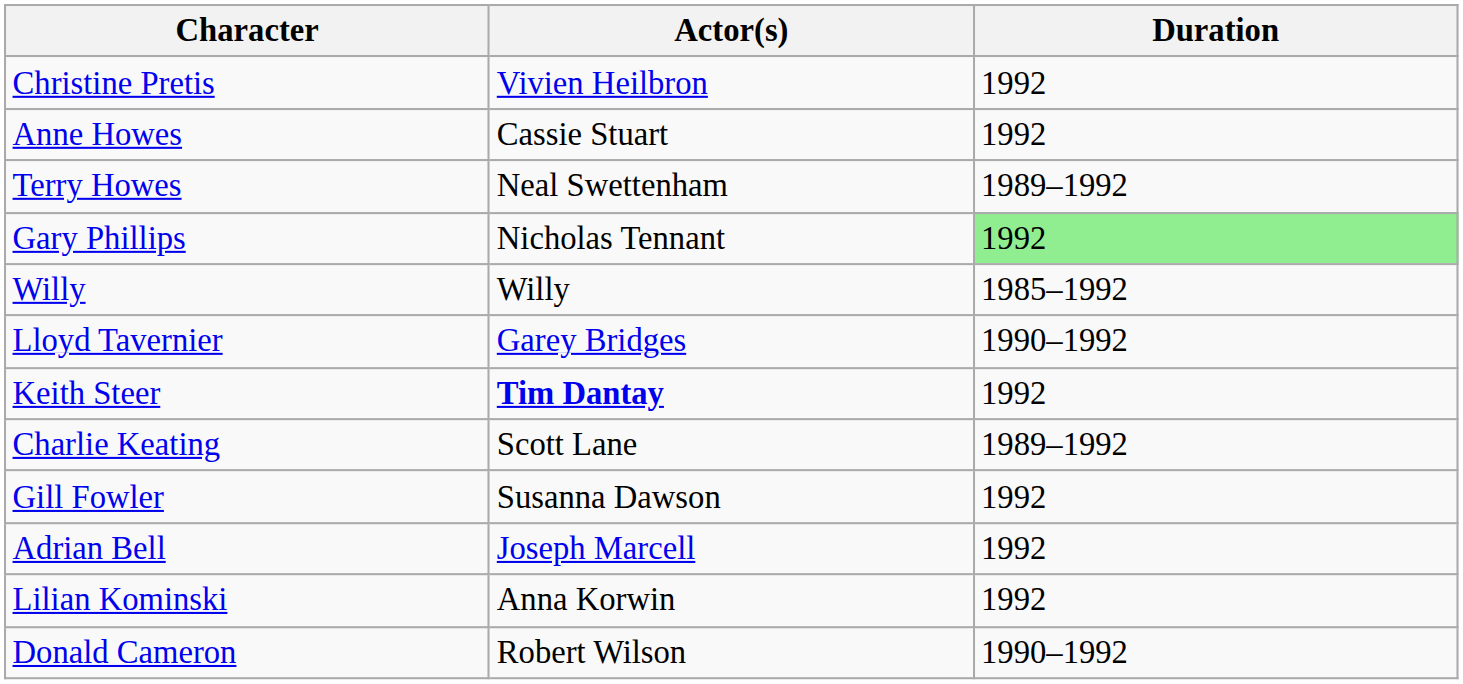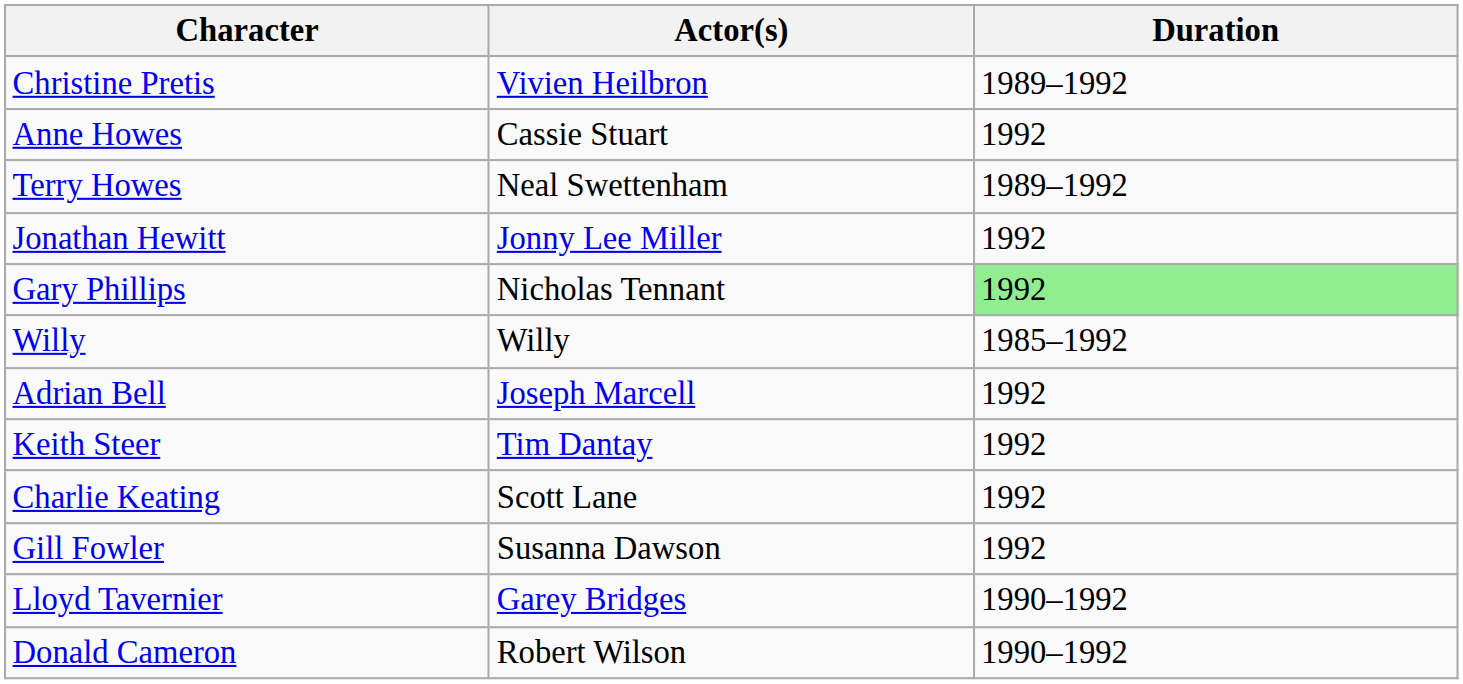Christine Pretis | Duration: 1992 -> 1989–1992
+ row: Jonathan Hewitt | Jonny Lee Miller | 1992
rows swapped: Lloyd Tavernier <-> Adrian Bell
Keith Steer | Actor(s): bold -> normal
Charlie Keating | Duration: 1989–1992 -> 1992
- row: Lilian Kominski | Anna Korwin | 1992
